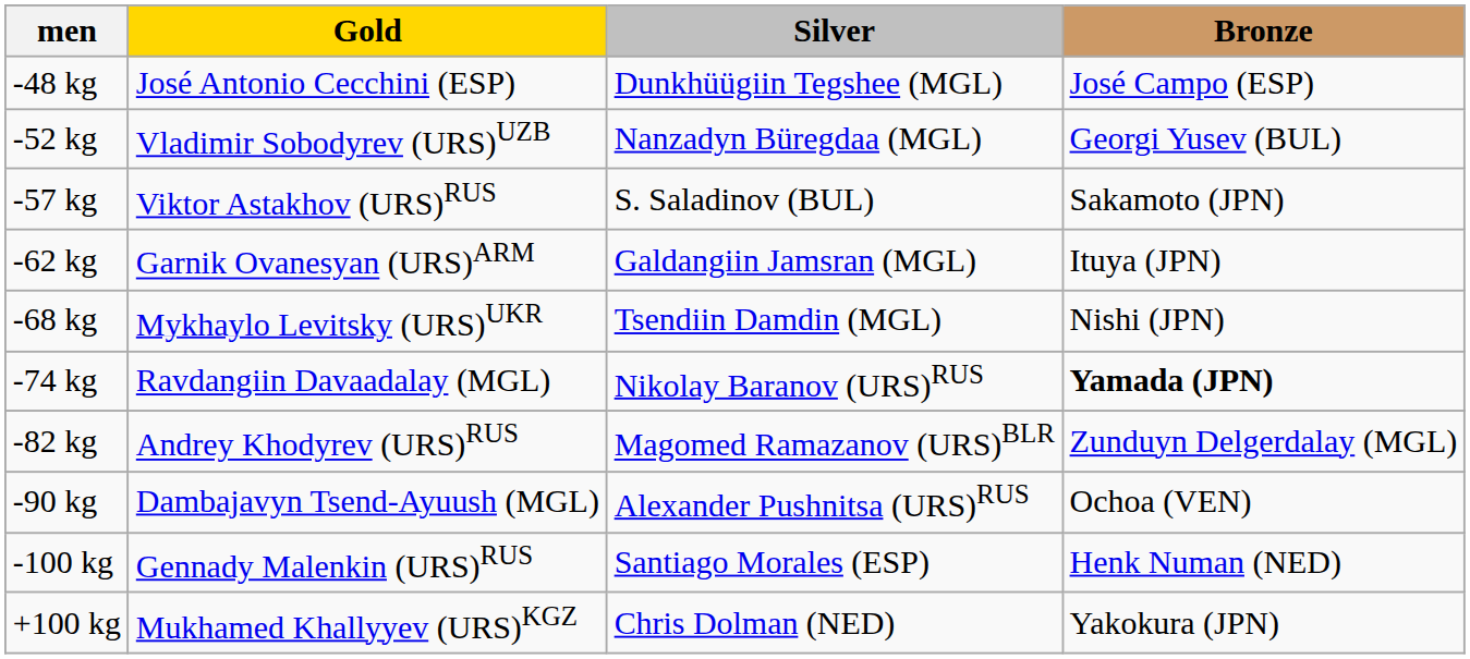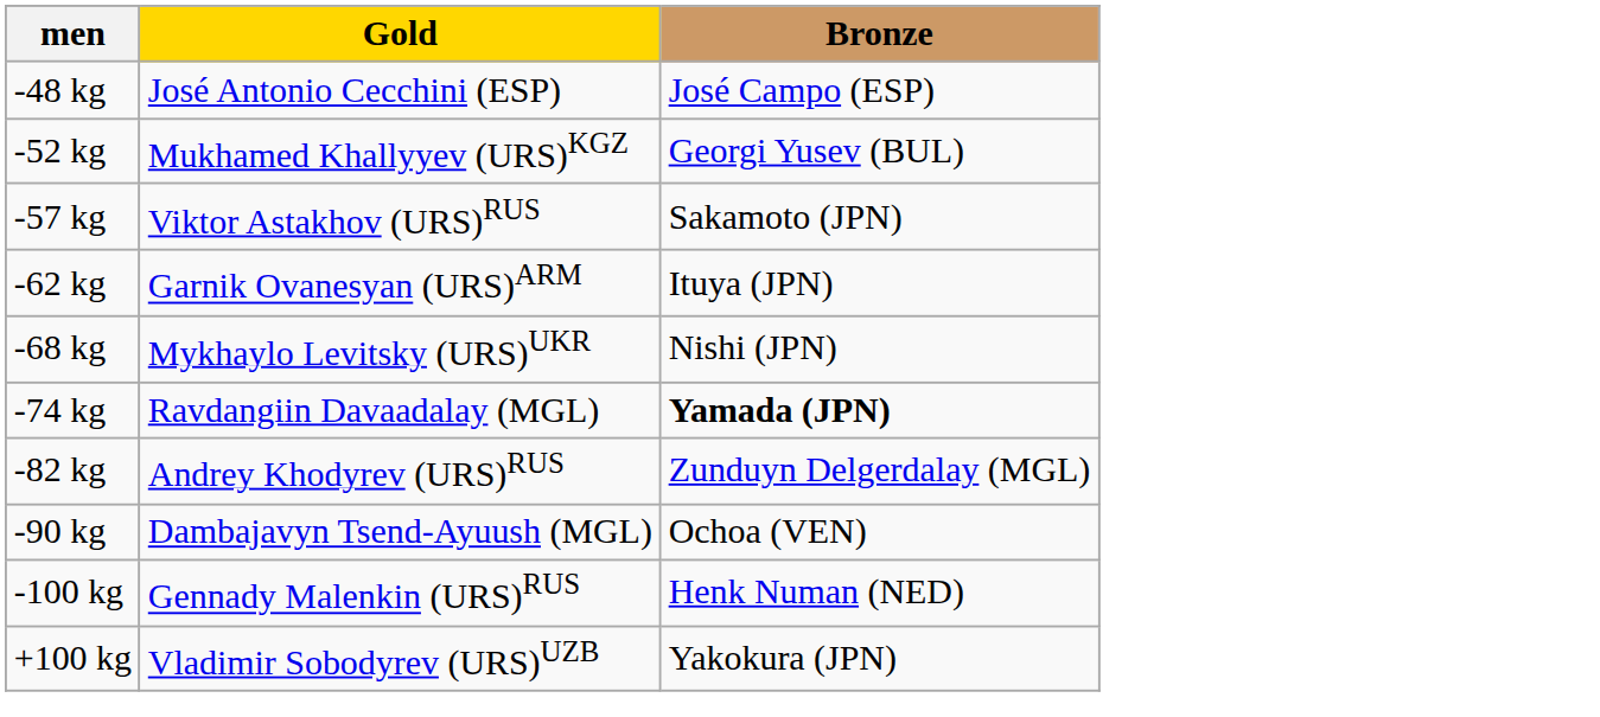- column: Silver | Dunkhüügiin Tegshee (MGL) | Nanzadyn Büregdaa (MGL) | S. Saladinov (BUL) | Galdangiin Jamsran (MGL) | Tsendiin Damdin (MGL) | Nikolay Baranov (URS)RUS | Magomed Ramazanov (URS)BLR | Alexander Pushnitsa (URS)RUS | Santiago Morales (ESP) | Chris Dolman (NED)
-52 kg | Gold: Vladimir Sobodyrev (URS)UZB -> Mukhamed Khallyyev (URS)KGZ
+100 kg | Gold: Mukhamed Khallyyev (URS)KGZ -> Vladimir Sobodyrev (URS)UZB
